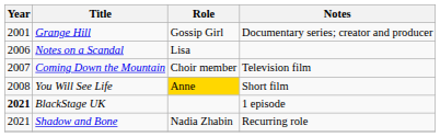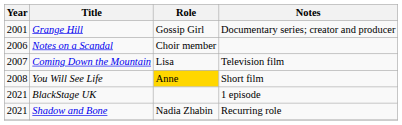Notes on a Scandal | Role: Lisa -> Choir member
Coming Down the Mountain | Role: Choir member -> Lisa
BlackStage UK | Year: bold -> normal
